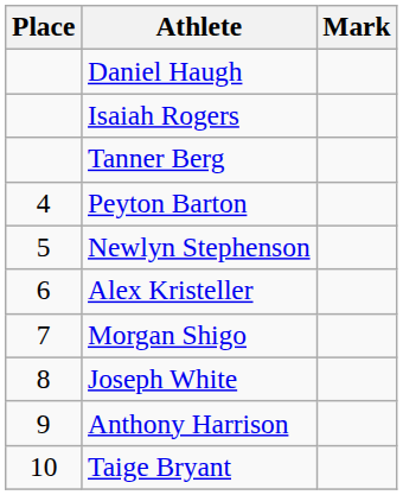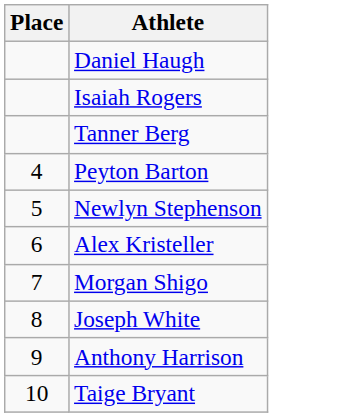- column: Mark
